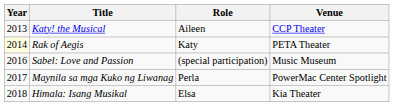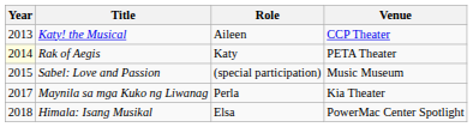Sabel: Love and Passion | Year: 2016 -> 2015
Maynila sa mga Kuko ng Liwanag | Venue: PowerMac Center Spotlight -> Kia Theater
Himala: Isang Musikal | Venue: Kia Theater -> PowerMac Center Spotlight
